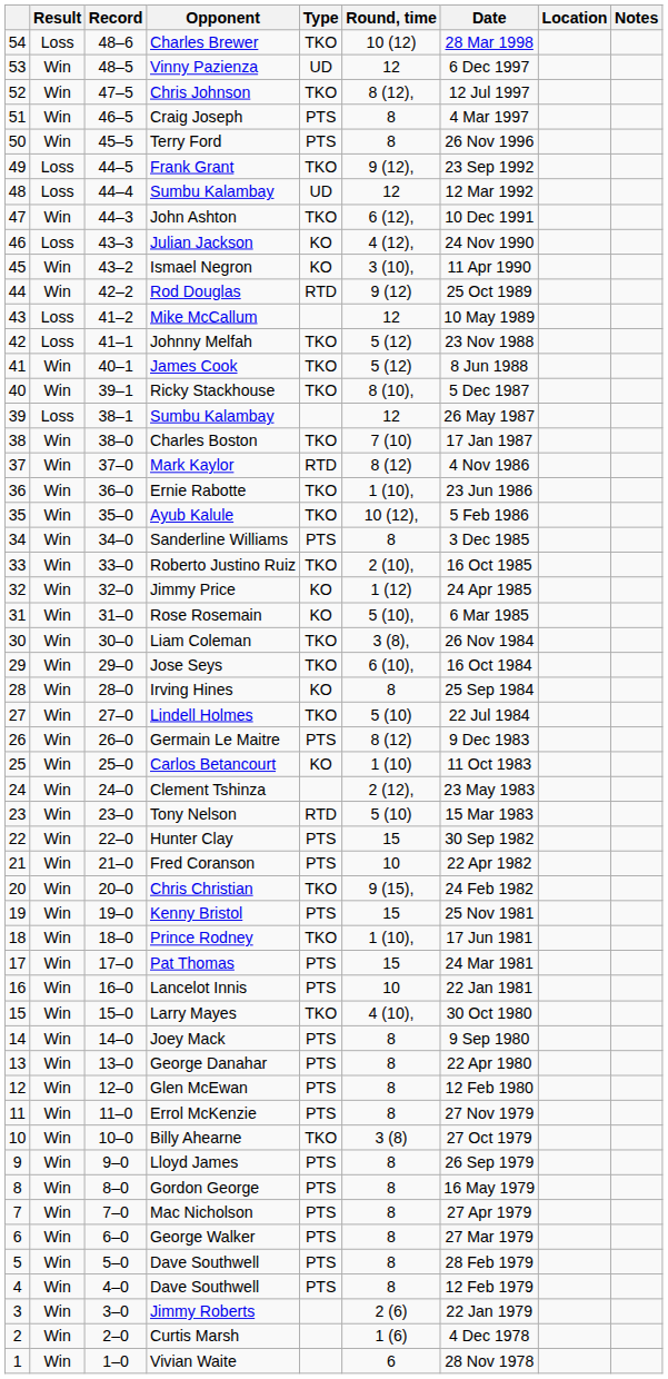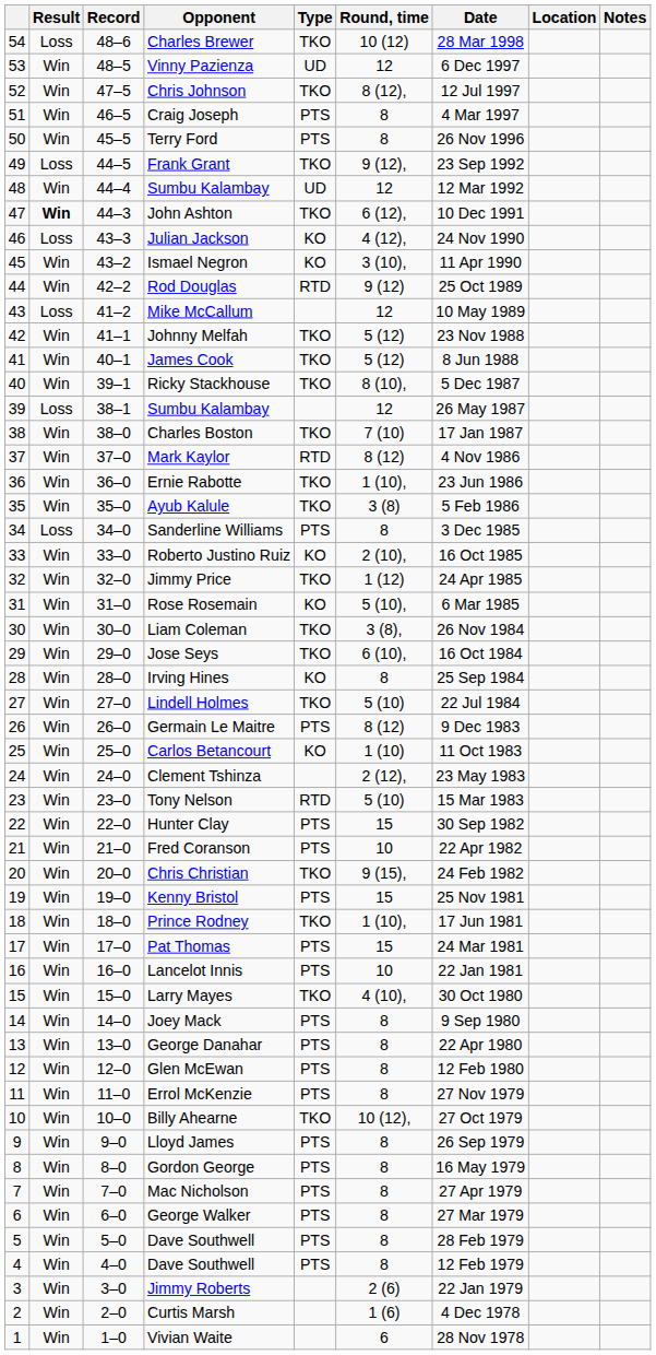48 / Sumbu Kalambay | Result: Loss -> Win
John Ashton | Result: normal -> bold
Johnny Melfah | Result: Loss -> Win
Ayub Kalule | Round, time: 10 (12), -> 3 (8)
Sanderline Williams | Result: Win -> Loss
Roberto Justino Ruiz | Type: TKO -> KO
Jimmy Price | Type: KO -> TKO
Billy Ahearne | Round, time: 3 (8) -> 10 (12),
